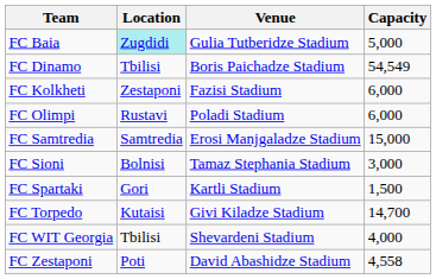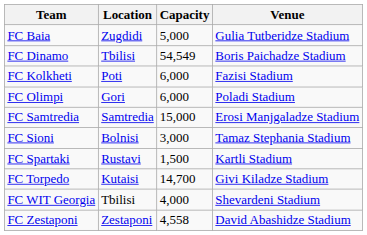columns swapped: Venue <-> Capacity
FC Baia | Location: paleturquoise background -> no background
FC Kolkheti | Location: Zestaponi -> Poti
FC Olimpi | Location: Rustavi -> Gori
FC Spartaki | Location: Gori -> Rustavi
FC Zestaponi | Location: Poti -> Zestaponi
